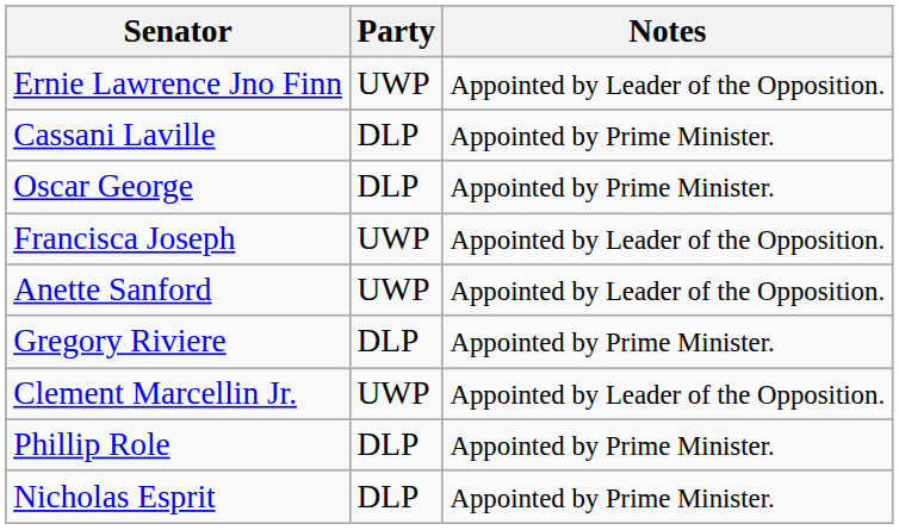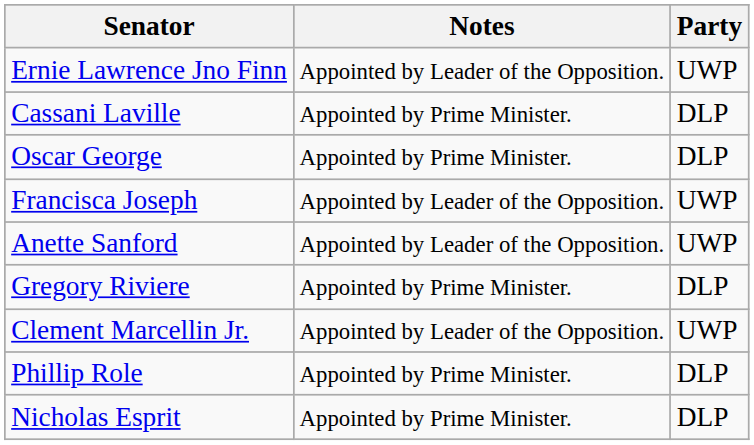columns swapped: Party <-> Notes
